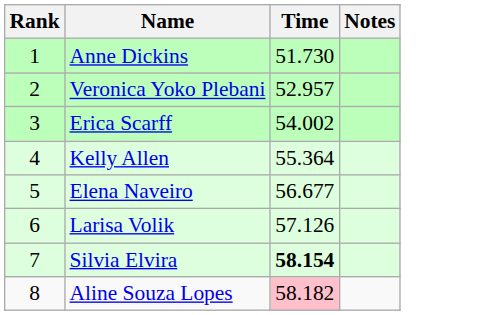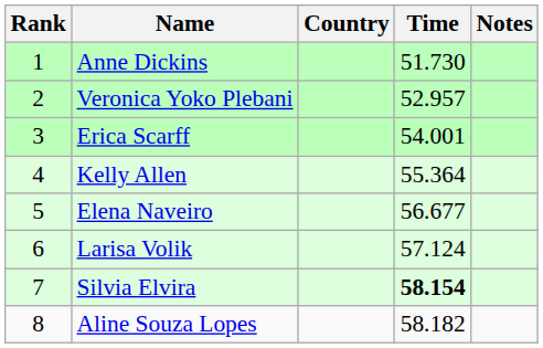+ column: Country
Erica Scarff | Time: 54.002 -> 54.001
Larisa Volik | Time: 57.126 -> 57.124
Aline Souza Lopes | Time: pink background -> no background
